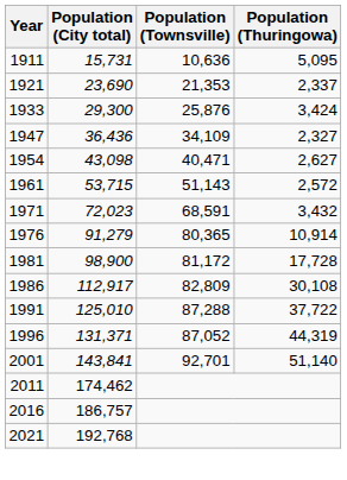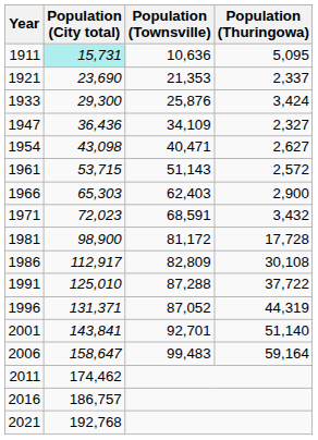1911 | Population (City total): no background -> paleturquoise background
+ row: 1966 | 65,303 | 62,403 | 2,900
- row: 1976 | 91,279 | 80,365 | 10,914
+ row: 2006 | 158,647 | 99,483 | 59,164
